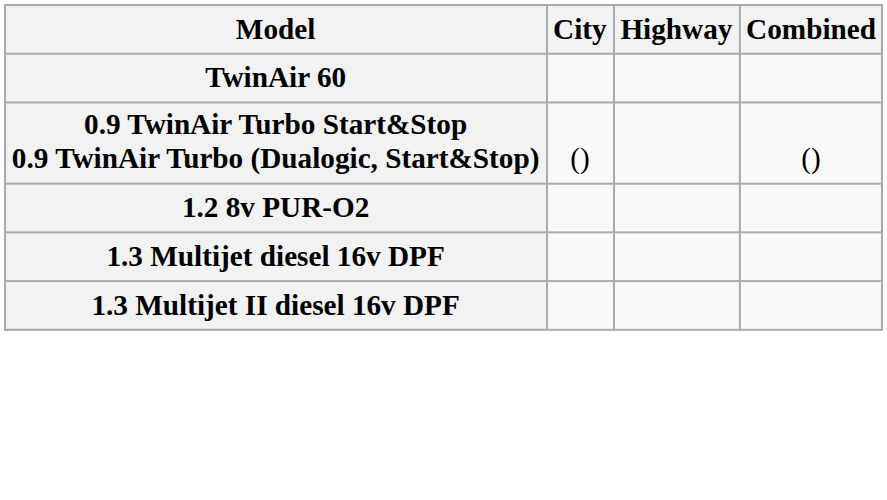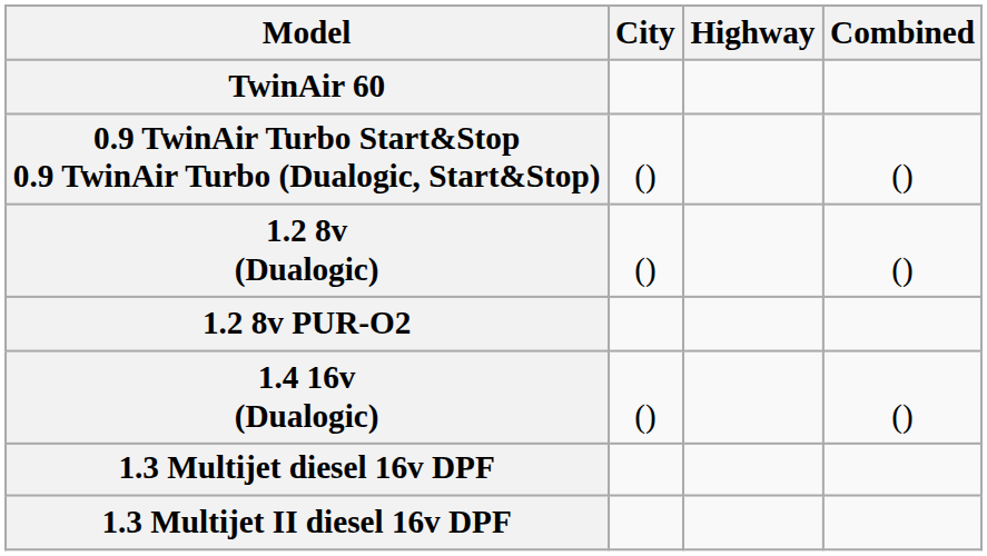+ row: 1.2 8v (Dualogic) | () | ()
+ row: 1.4 16v (Dualogic) | () | ()
